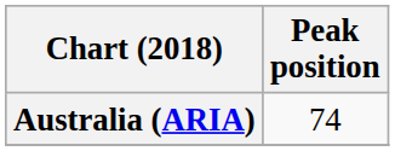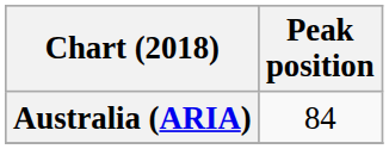Australia (ARIA) | Peak position: 74 -> 84
